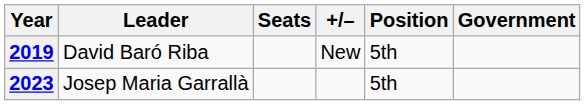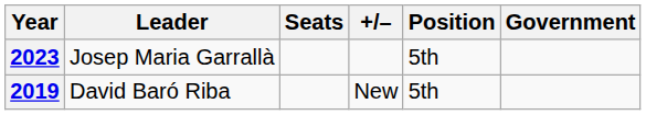rows swapped: 2019 <-> 2023
